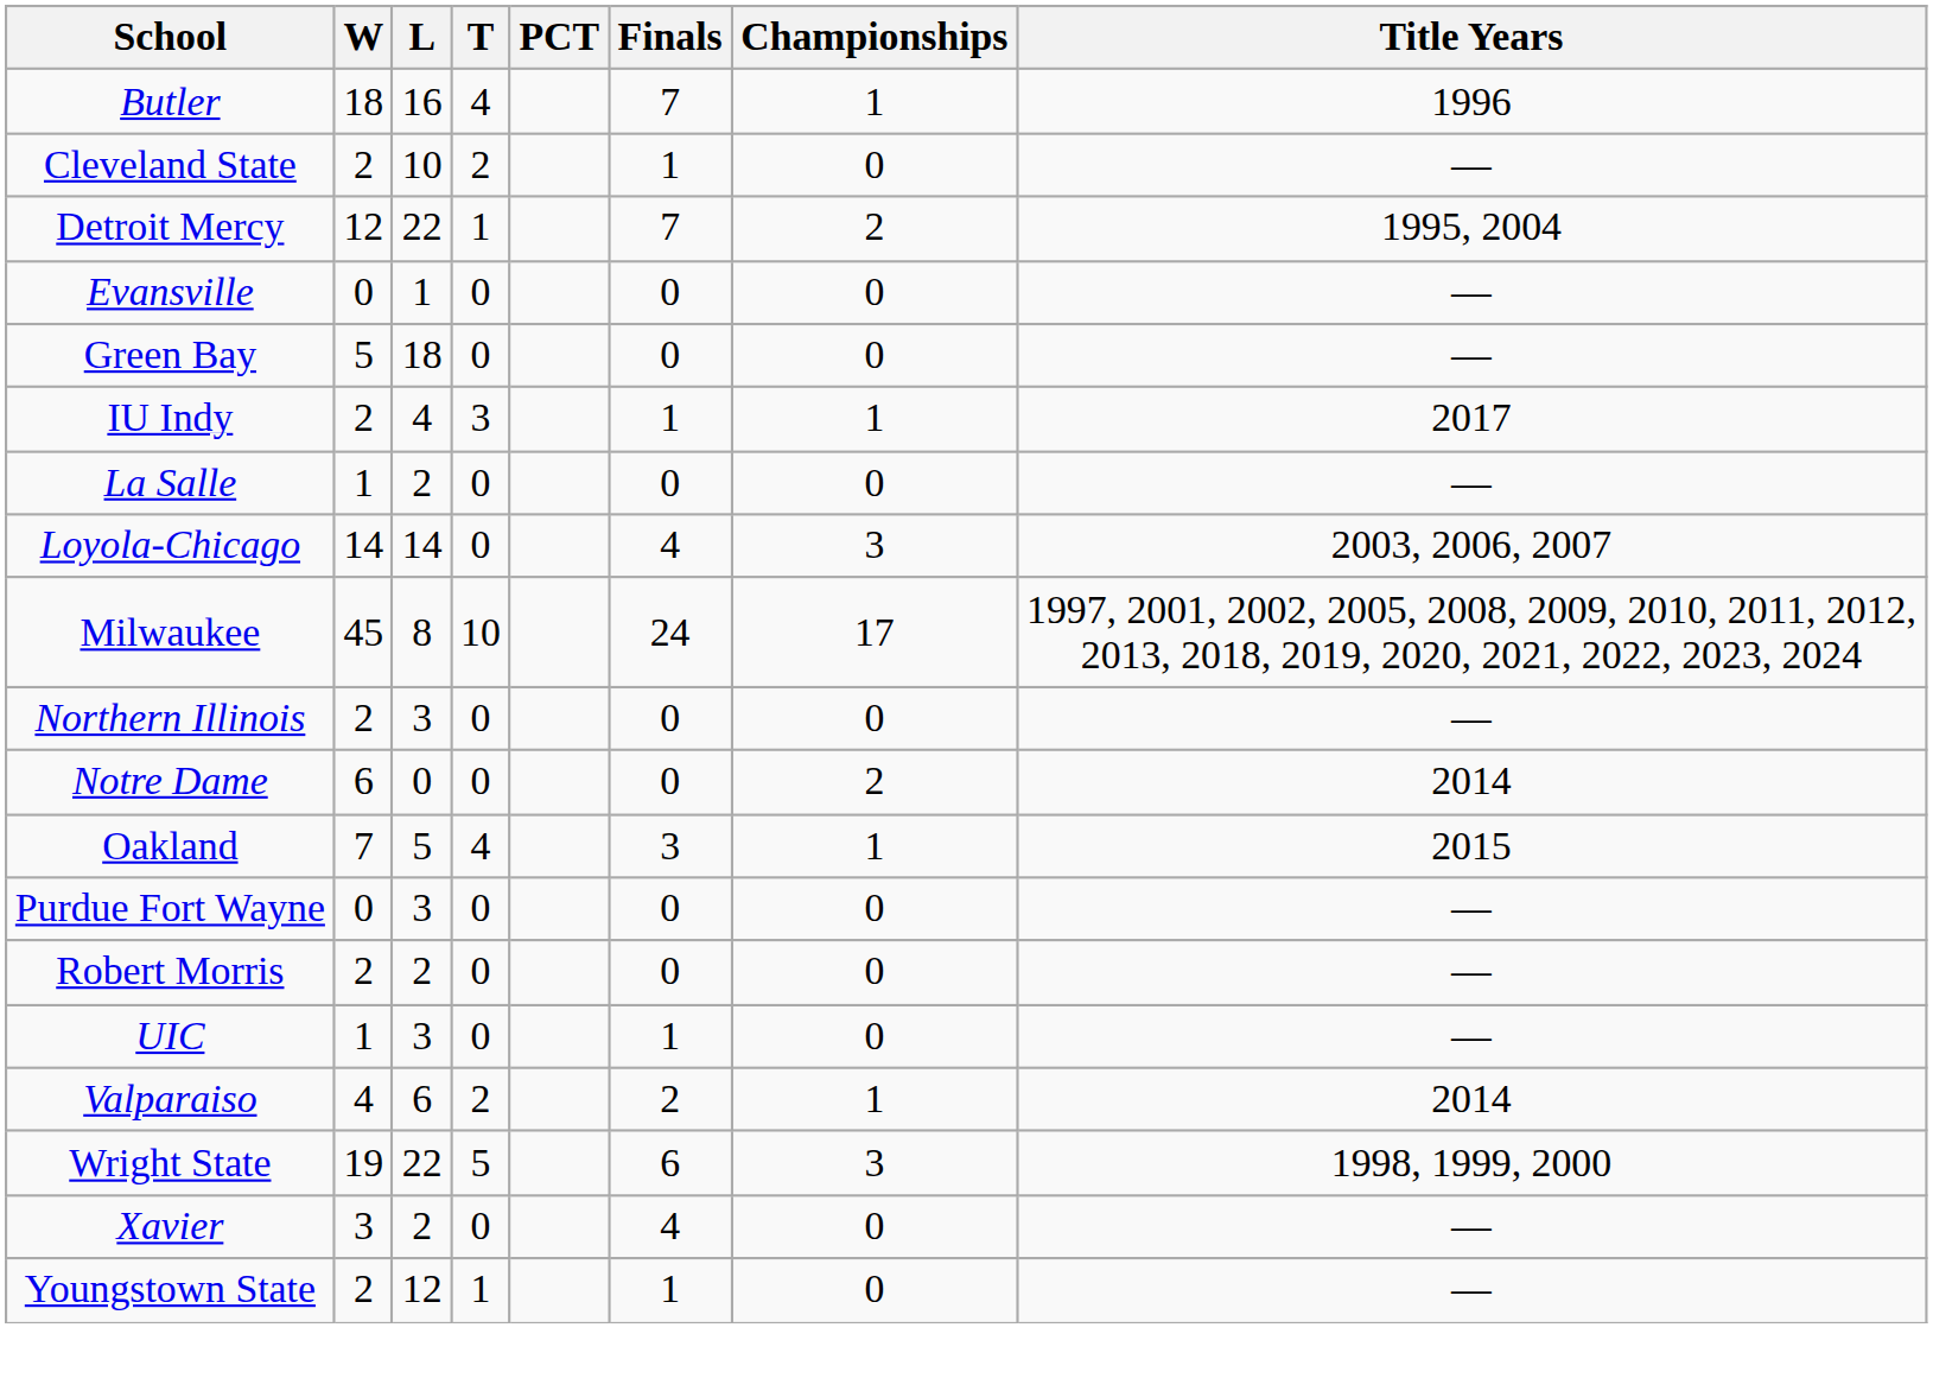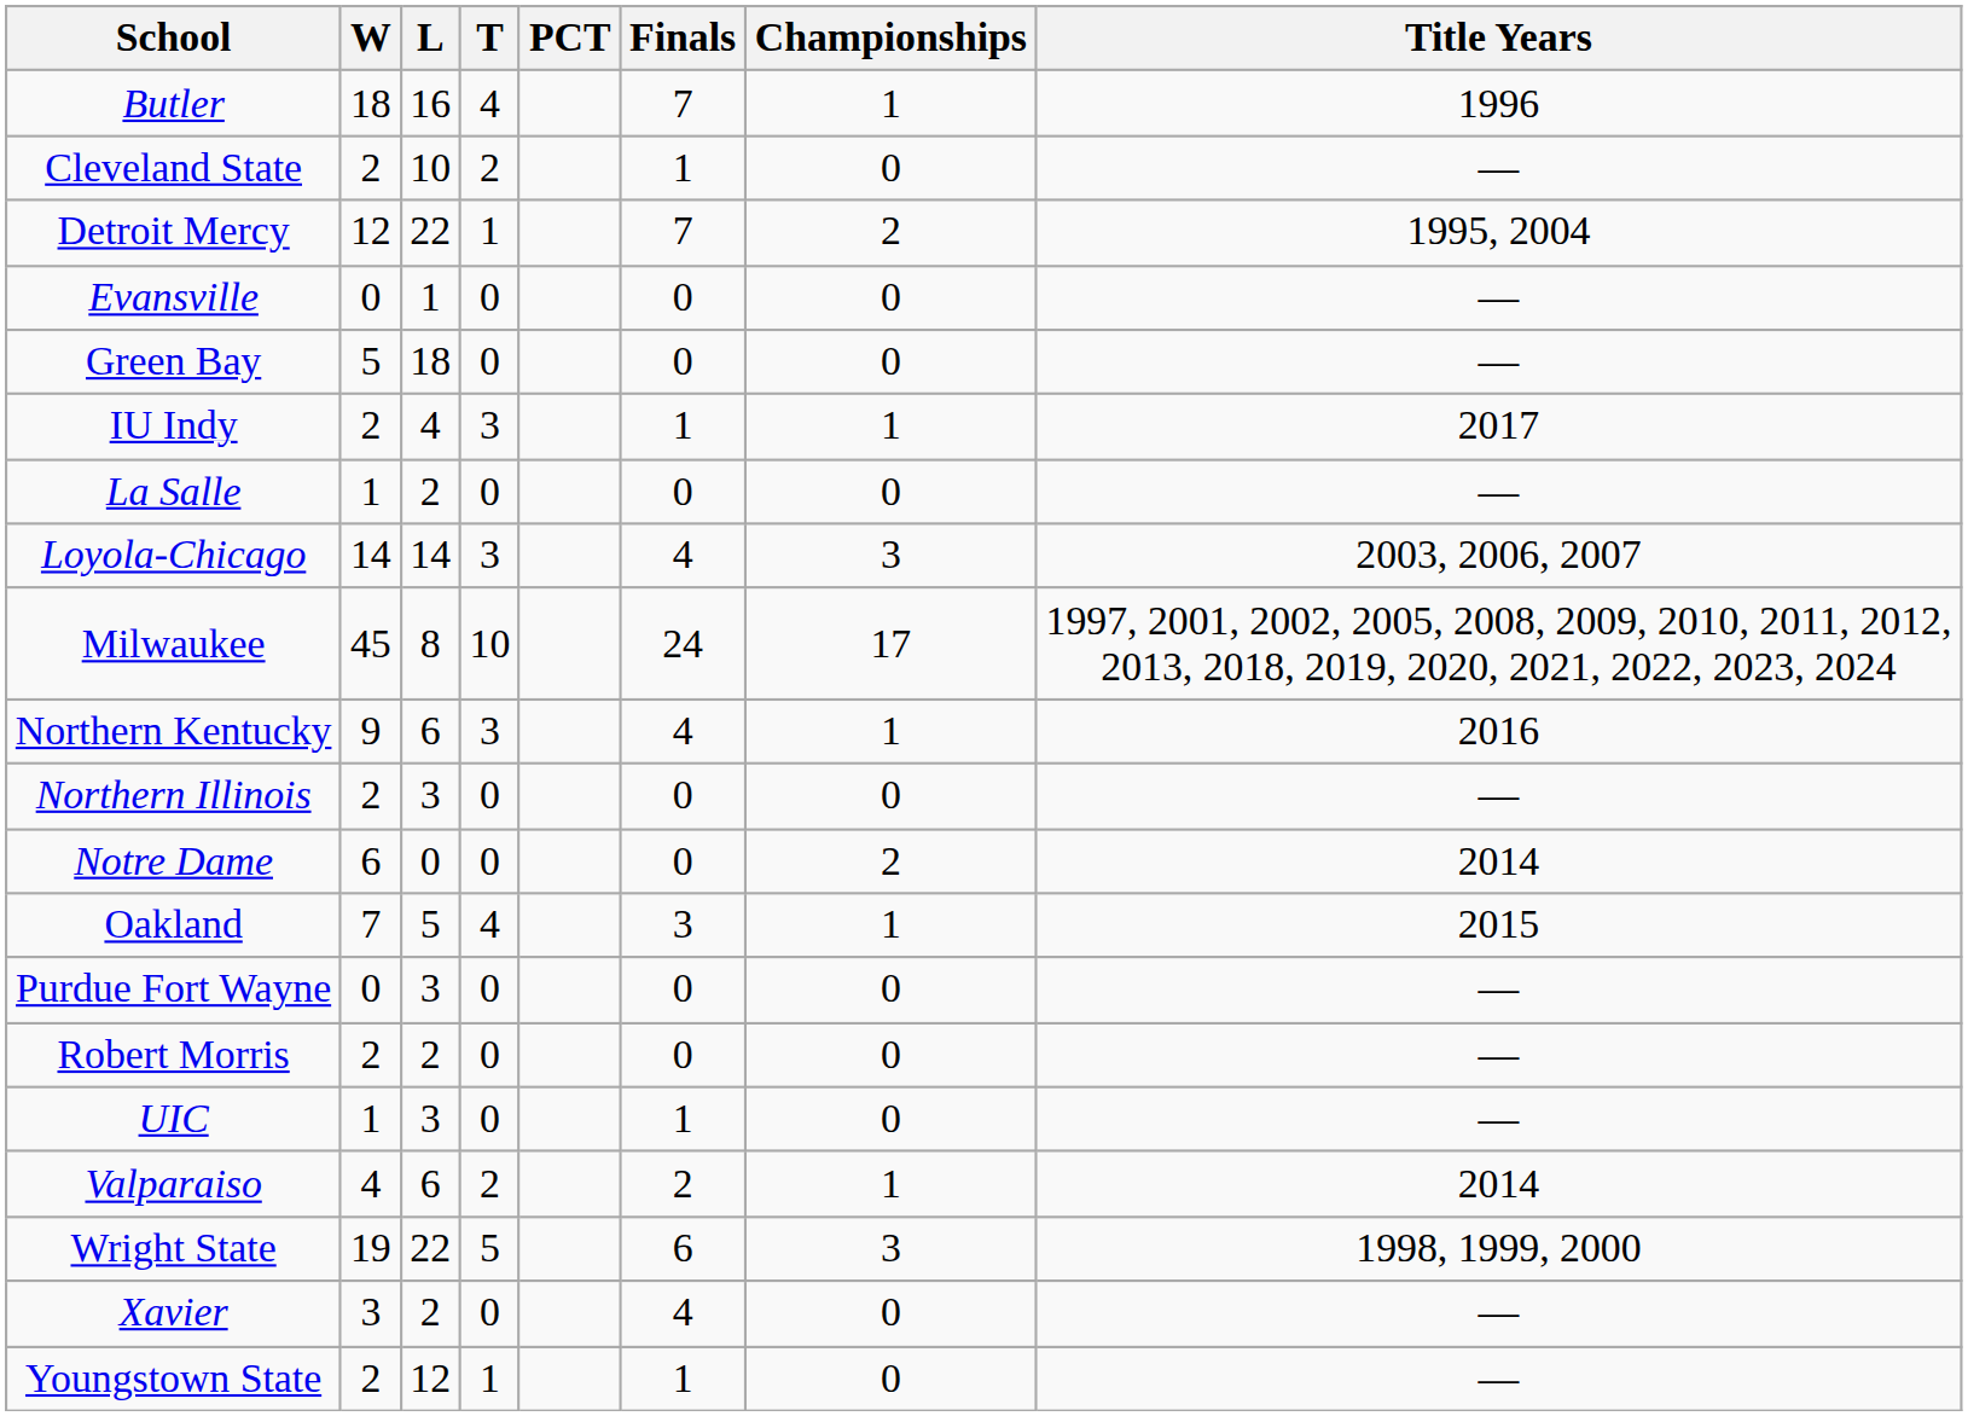Loyola-Chicago | T: 0 -> 3
+ row: Northern Kentucky | 9 | 6 | 3 | 4 | 1 | 2016
